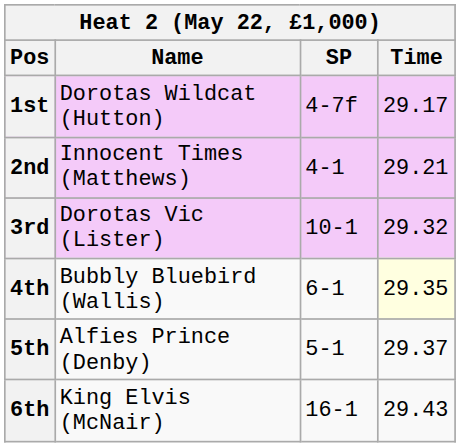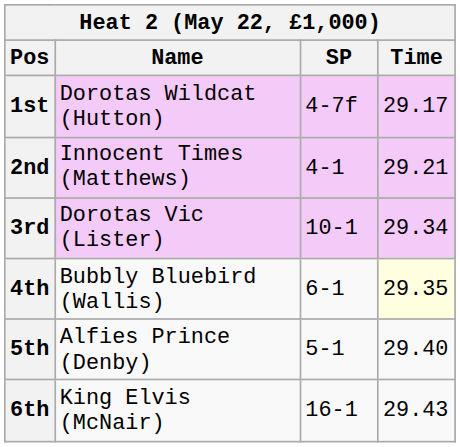3rd | Time: 29.32 -> 29.34
5th | Time: 29.37 -> 29.40
